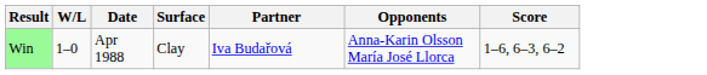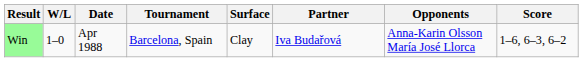+ column: Tournament | Barcelona, Spain
